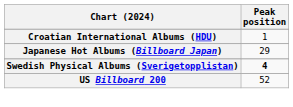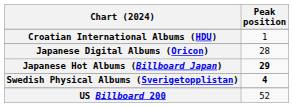+ row: Japanese Digital Albums (Oricon) | 28
Japanese Hot Albums (Billboard Japan) | Peak position: normal -> bold
